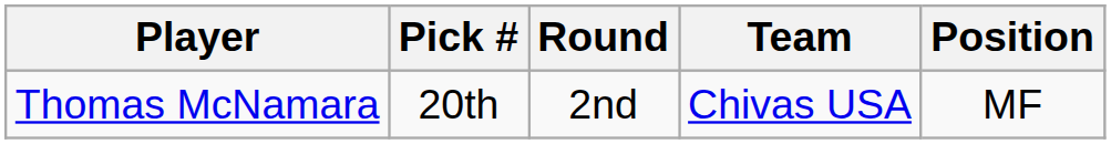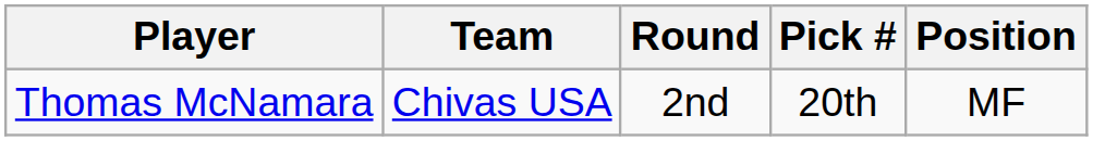columns swapped: Team <-> Pick #
